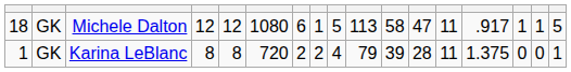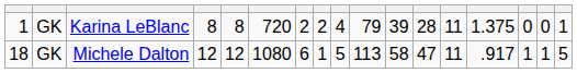rows swapped: Michele Dalton <-> Karina LeBlanc
